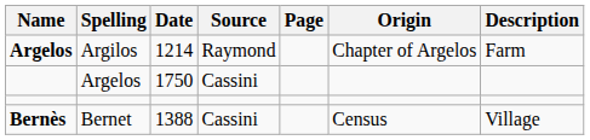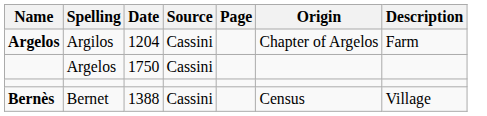Argilos | Date: 1214 -> 1204
Argilos | Source: Raymond -> Cassini
